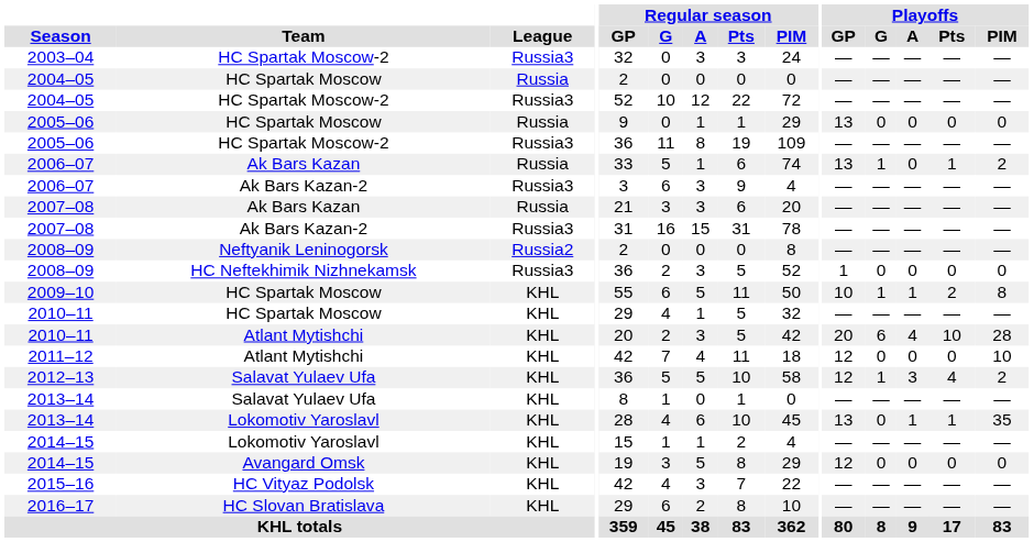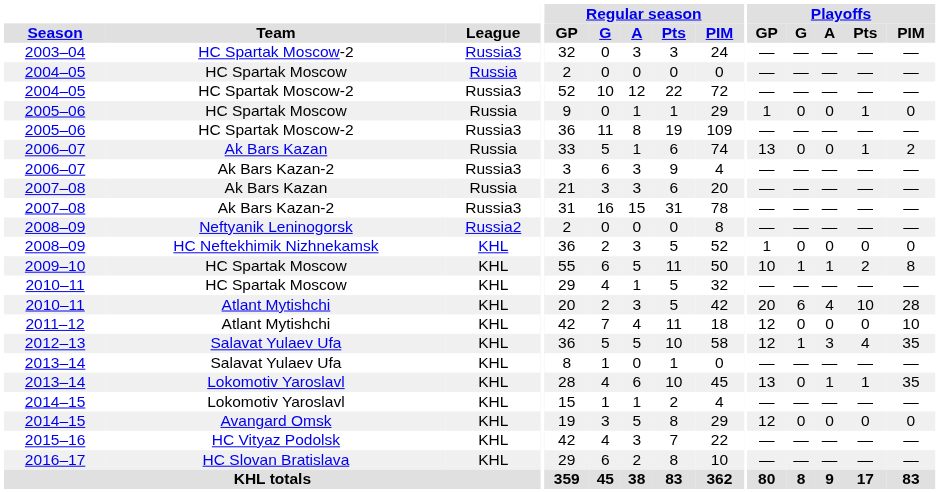2005–06 / HC Spartak Moscow | Playoffs / GP: 13 -> 1
2005–06 / HC Spartak Moscow | Playoffs / Pts: 0 -> 1
2006–07 / Ak Bars Kazan | Playoffs / G: 1 -> 0
2008–09 / HC Neftekhimik Nizhnekamsk | League: Russia3 -> KHL
2012–13 | Playoffs / PIM: 2 -> 35
